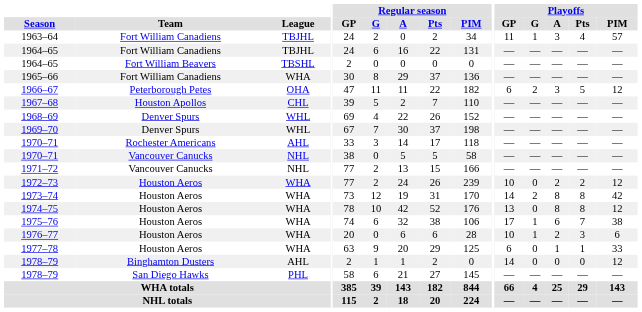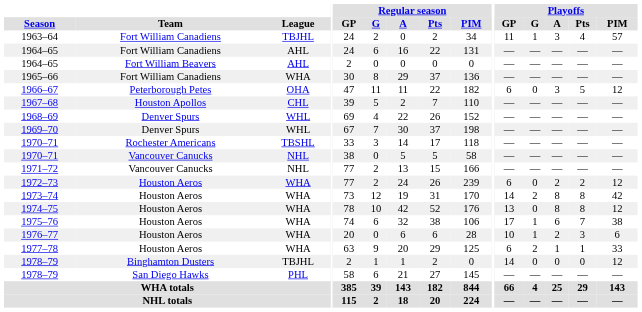1964–65 / Fort William Canadiens | League: TBJHL -> AHL
1964–65 / Fort William Beavers | League: TBSHL -> AHL
1966–67 | Playoffs / G: 2 -> 0
1970–71 / Rochester Americans | League: AHL -> TBSHL
1972–73 | Playoffs / GP: 10 -> 6
1977–78 | Playoffs / G: 0 -> 2
1978–79 / Binghamton Dusters | League: AHL -> TBJHL
